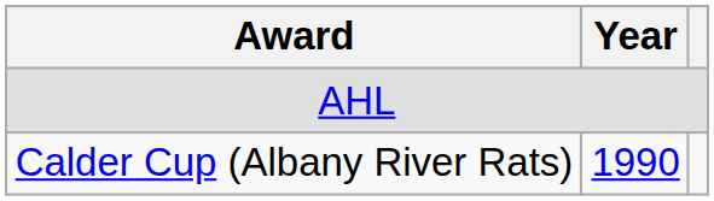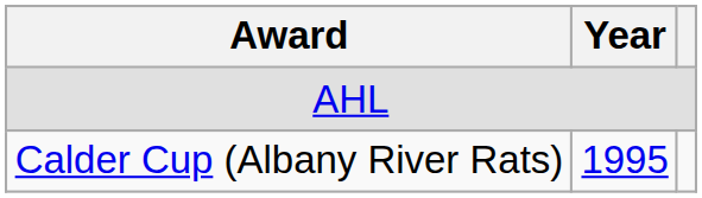Calder Cup (Albany River Rats) | Year: 1990 -> 1995
